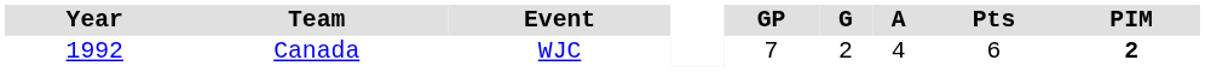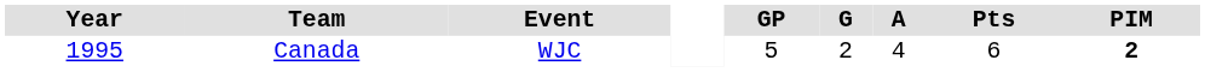Canada | Year: 1992 -> 1995
Canada | GP: 7 -> 5
